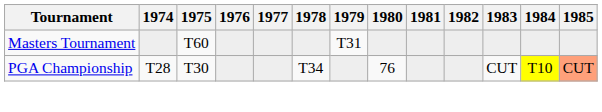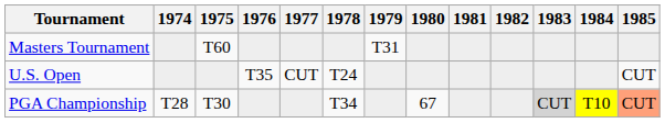+ row: U.S. Open | T35 | CUT | T24 | CUT
PGA Championship | 1980: 76 -> 67
PGA Championship | 1983: no background -> lightgrey background
